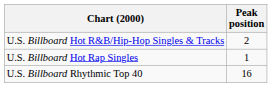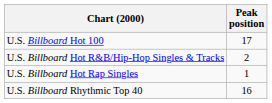+ row: U.S. Billboard Hot 100 | 17
